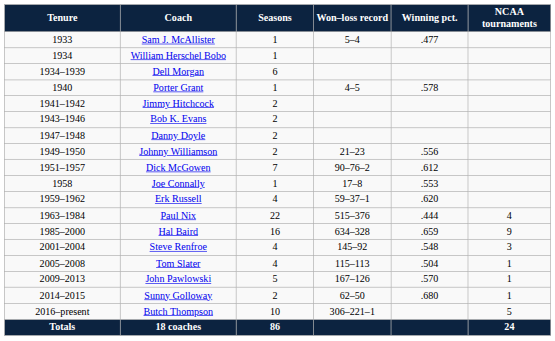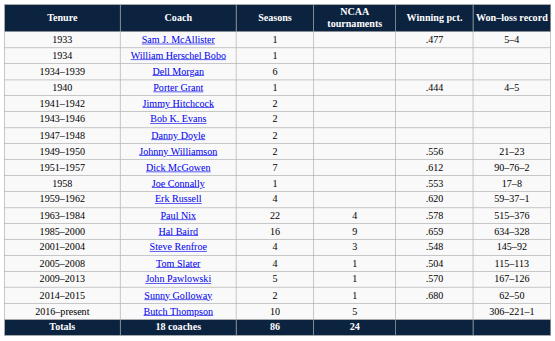columns swapped: Won–loss record <-> NCAA tournaments
Porter Grant | Winning pct.: .578 -> .444
Paul Nix | Winning pct.: .444 -> .578
